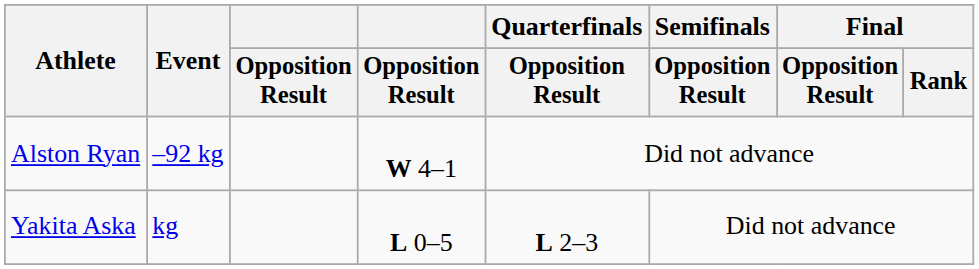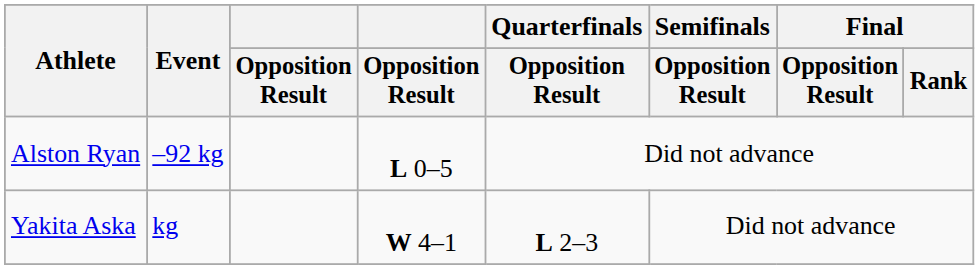Alston Ryan | column 4: W 4–1 -> L 0–5
Yakita Aska | column 4: L 0–5 -> W 4–1
